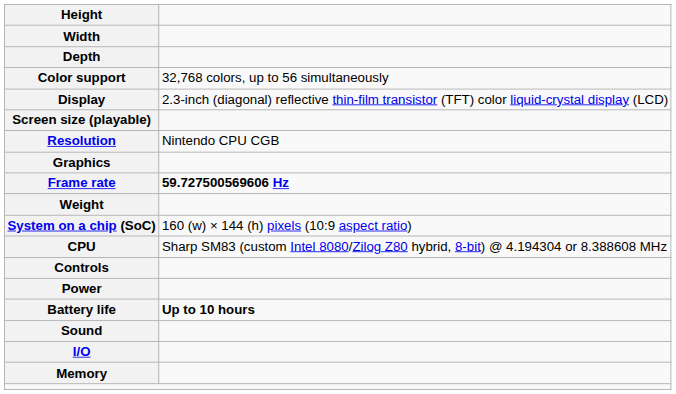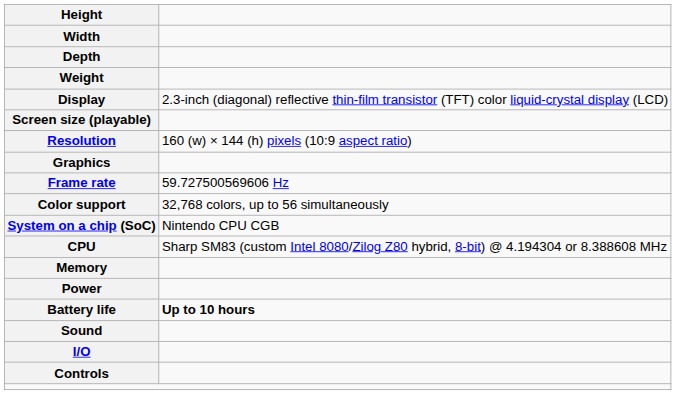rows swapped: Weight <-> Color support
Resolution | column 2: Nintendo CPU CGB -> 160 (w) × 144 (h) pixels (10:9 aspect ratio)
Frame rate | column 2: bold -> normal
System on a chip (SoC) | column 2: 160 (w) × 144 (h) pixels (10:9 aspect ratio) -> Nintendo CPU CGB
rows swapped: Memory <-> Controls
